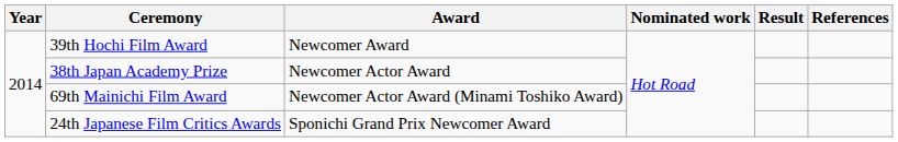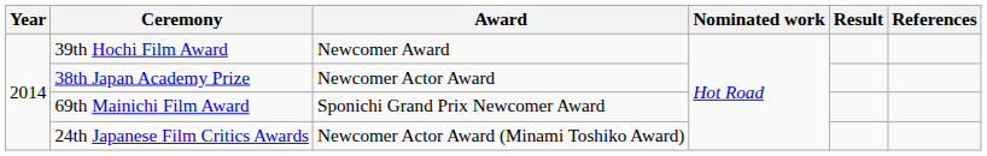69th Mainichi Film Award | Award: Newcomer Actor Award (Minami Toshiko Award) -> Sponichi Grand Prix Newcomer Award
24th Japanese Film Critics Awards | Award: Sponichi Grand Prix Newcomer Award -> Newcomer Actor Award (Minami Toshiko Award)
